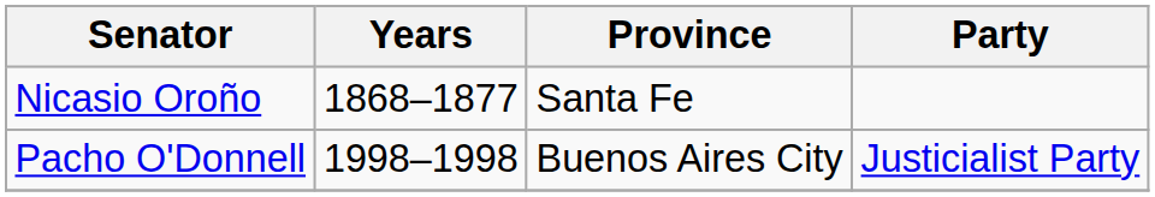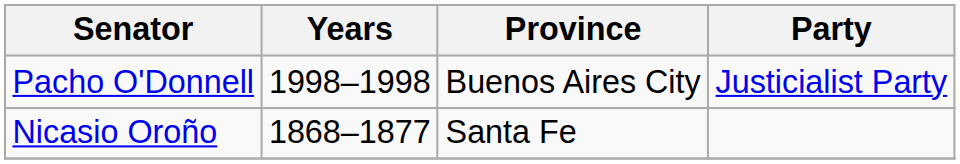rows swapped: Pacho O'Donnell <-> Nicasio Oroño
